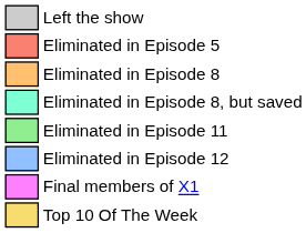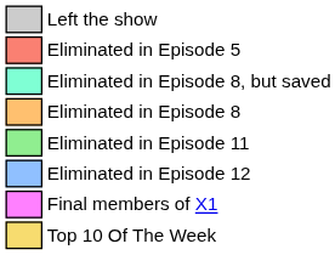rows swapped: Eliminated in Episode 8 <-> Eliminated in Episode 8, but saved
